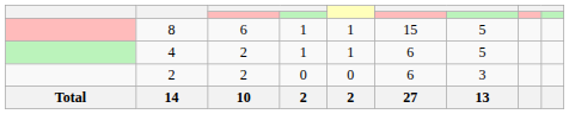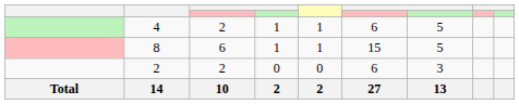rows swapped: 8 <-> 4
